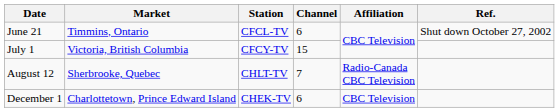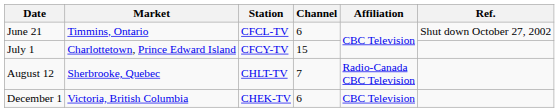July 1 | Market: Victoria, British Columbia -> Charlottetown, Prince Edward Island
December 1 | Market: Charlottetown, Prince Edward Island -> Victoria, British Columbia
